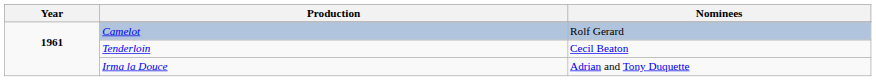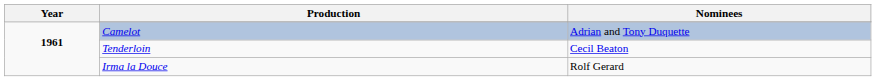Camelot | Nominees: Rolf Gerard -> Adrian and Tony Duquette
Irma la Douce | Nominees: Adrian and Tony Duquette -> Rolf Gerard
